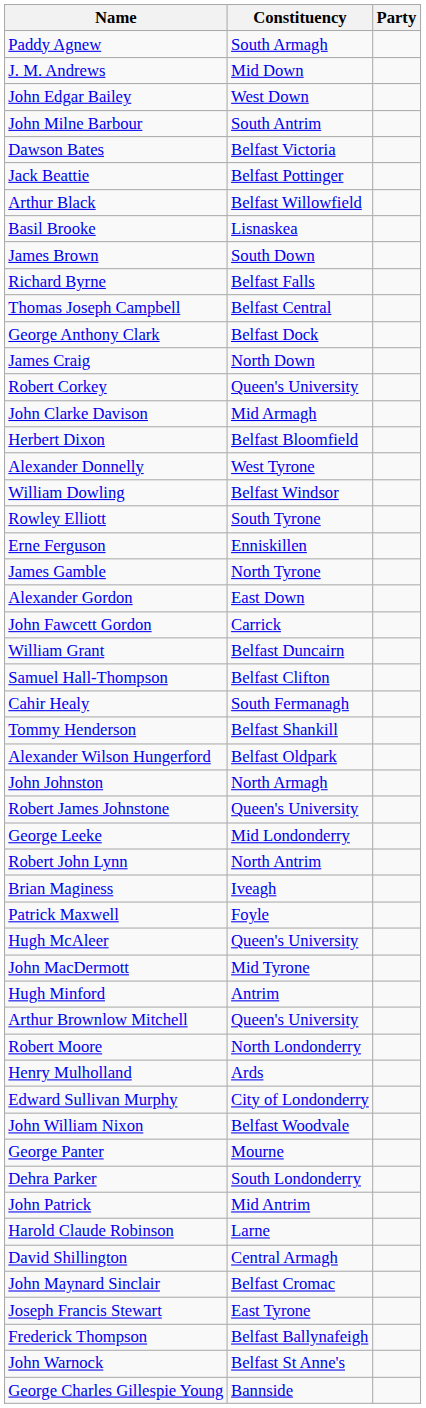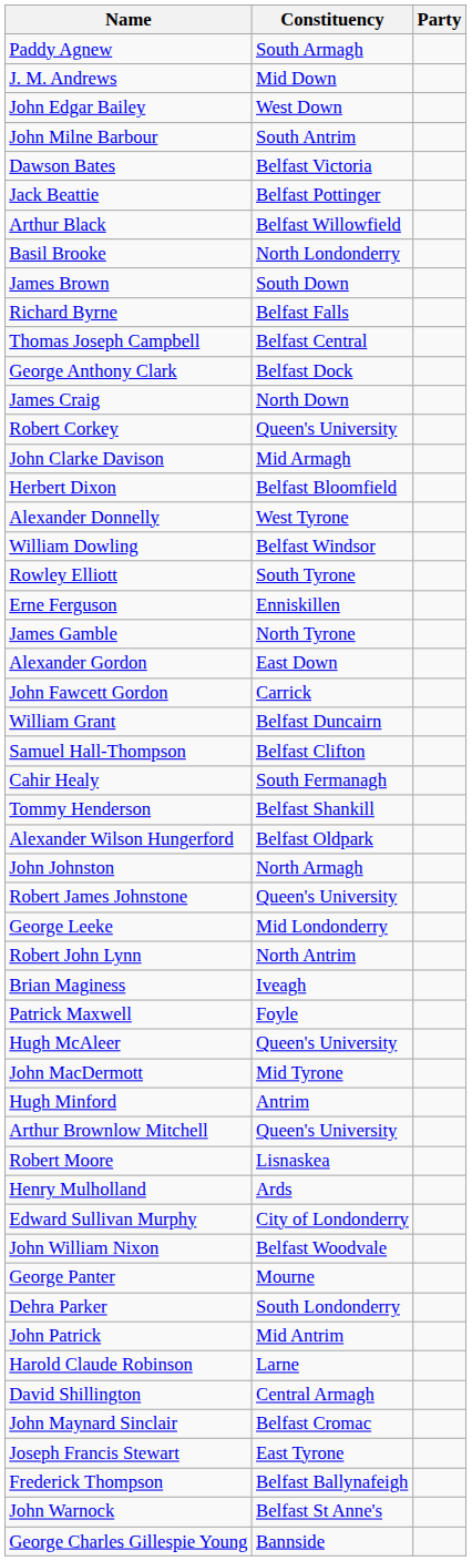Basil Brooke | Constituency: Lisnaskea -> North Londonderry
Robert Moore | Constituency: North Londonderry -> Lisnaskea
